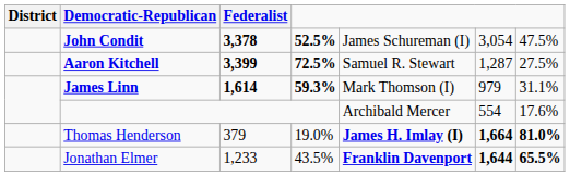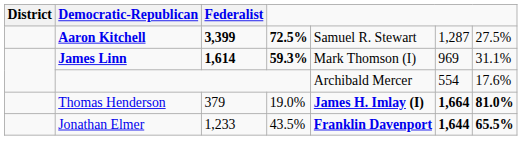- row: John Condit | 3,378 | 52.5% | James Schureman (I) | 3,054 | 47.5%
James Linn | column 6: 979 -> 969
